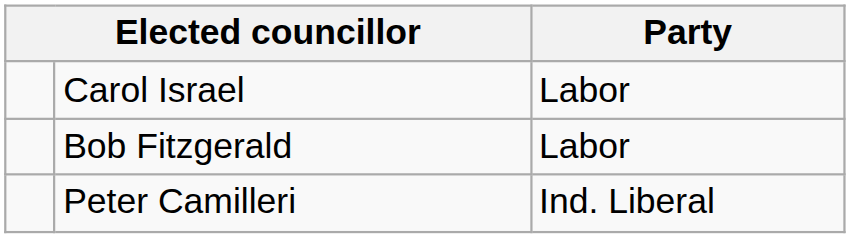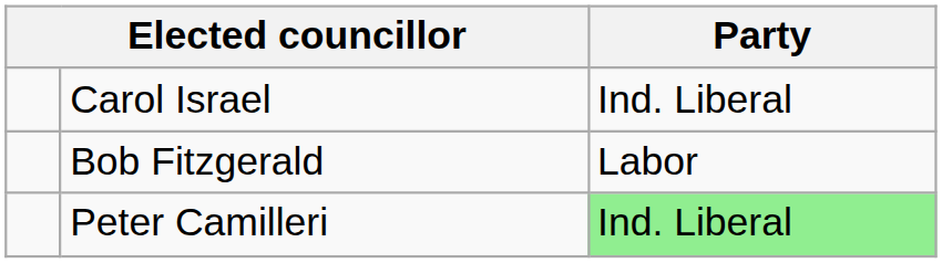Carol Israel | Party: Labor -> Ind. Liberal
Peter Camilleri | Party: no background -> lightgreen background
